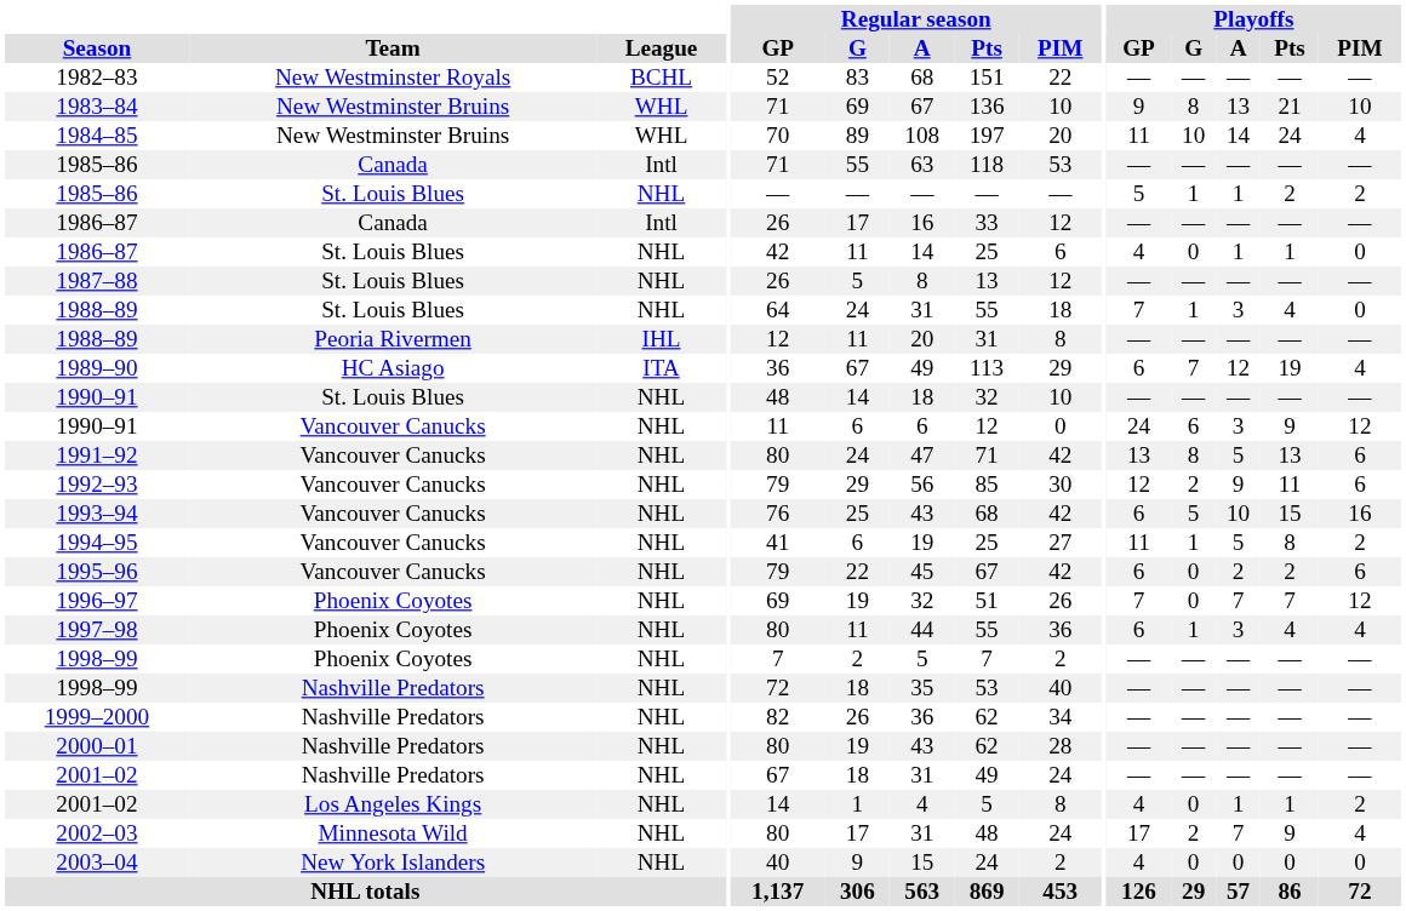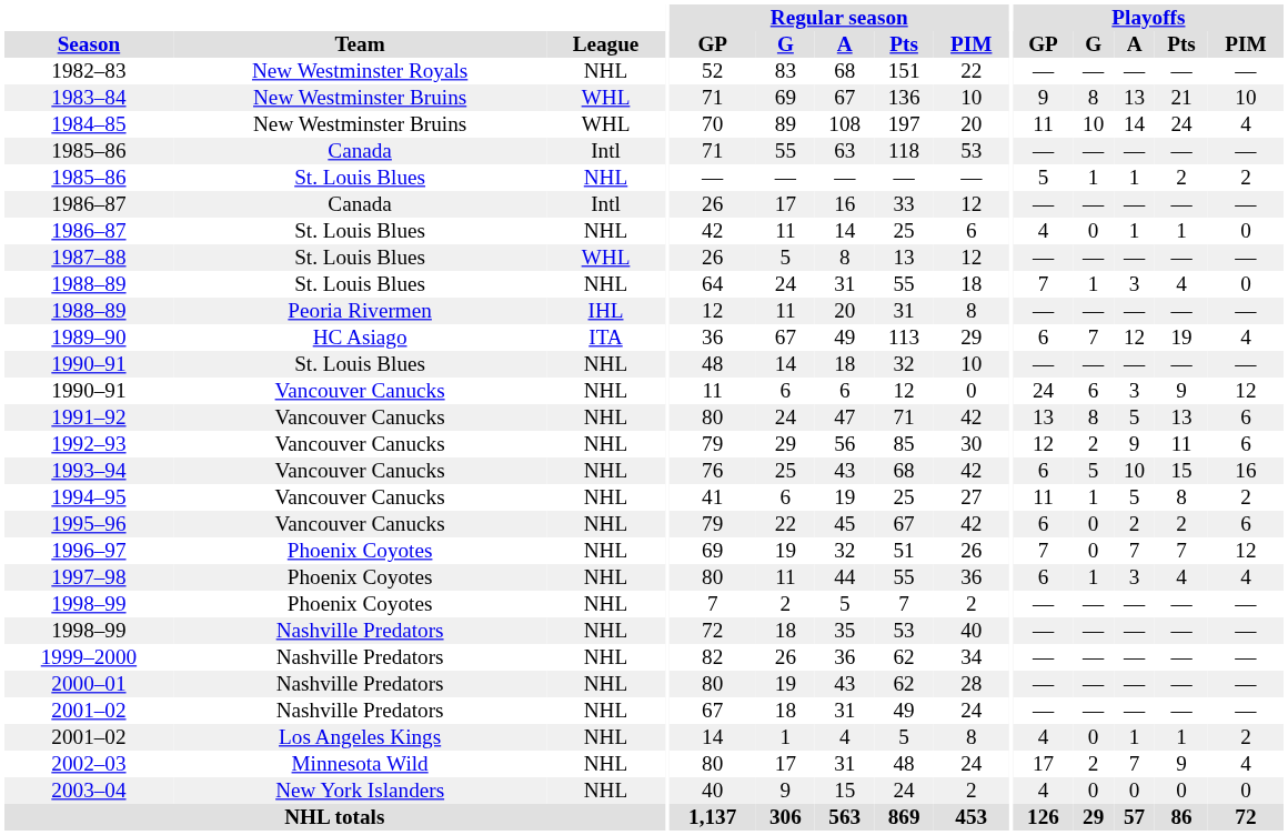1982–83 | League: BCHL -> NHL
1987–88 | League: NHL -> WHL
